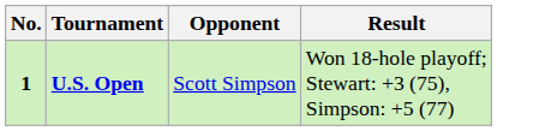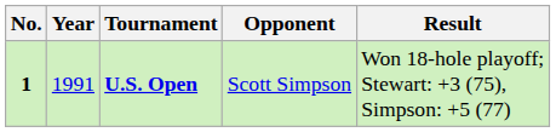+ column: Year | 1991
